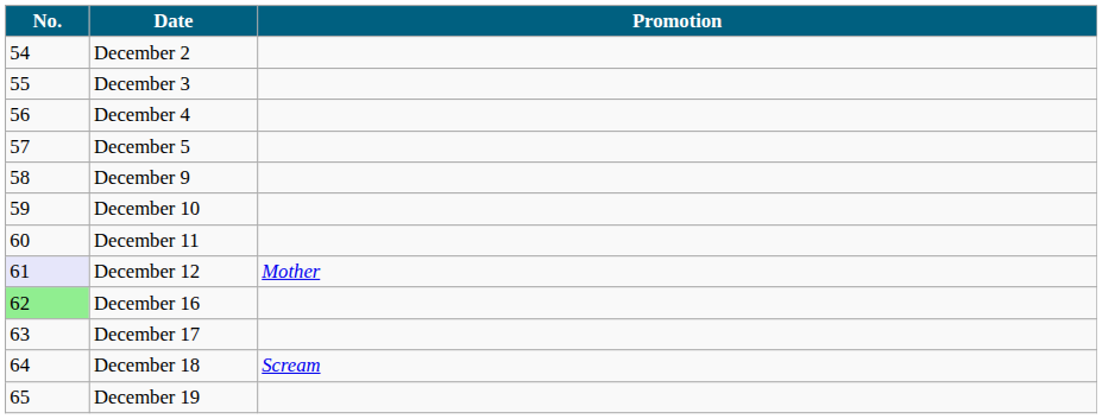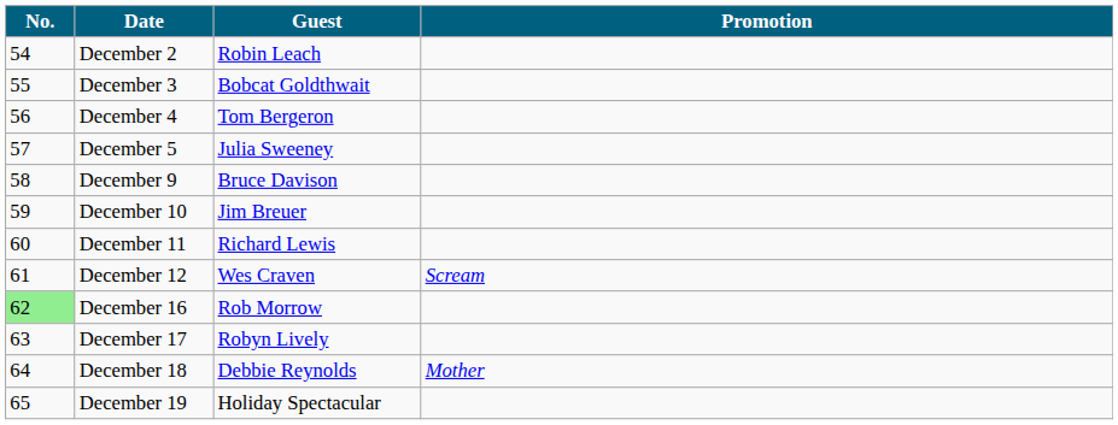+ column: Guest | Robin Leach | Bobcat Goldthwait | Tom Bergeron | Julia Sweeney | Bruce Davison | Jim Breuer | Richard Lewis | Wes Craven | Rob Morrow | Robyn Lively | Debbie Reynolds | Holiday Spectacular
December 12 | No.: lavender background -> no background
December 12 | Promotion: Mother -> Scream
December 18 | Promotion: Scream -> Mother
